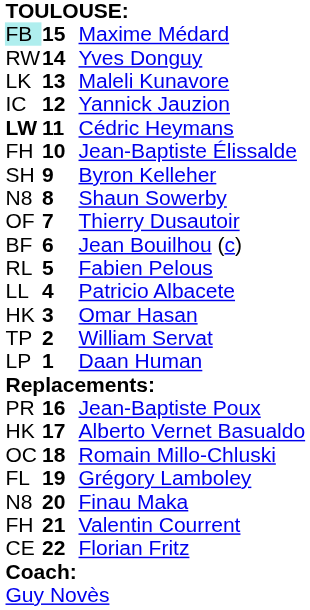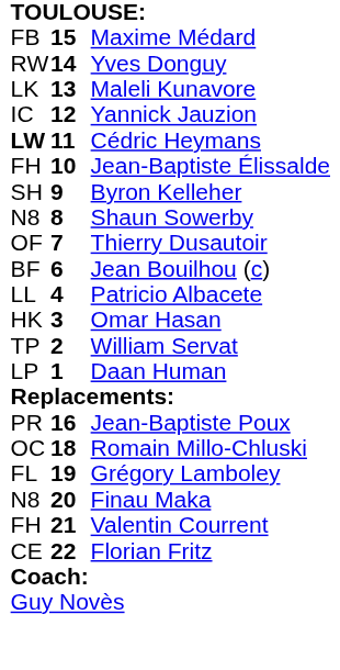Maxime Médard | column 1: paleturquoise background -> no background
- row: RL | 5 | Fabien Pelous
- row: HK | 17 | Alberto Vernet Basualdo
